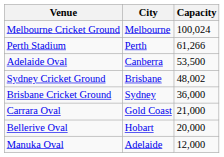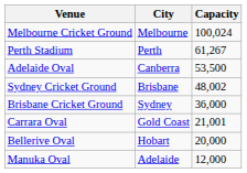Perth Stadium | Capacity: 61,266 -> 61,267
Carrara Oval | Capacity: 21,000 -> 21,001
